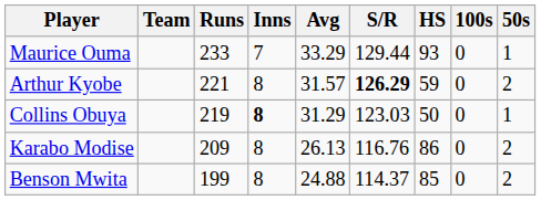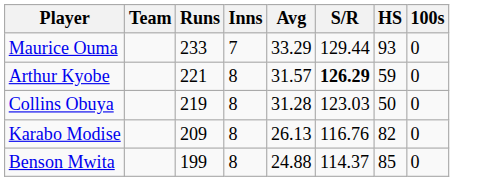- column: 50s | 1 | 2 | 1 | 2 | 2
Collins Obuya | Inns: bold -> normal
Collins Obuya | Avg: 31.29 -> 31.28
Karabo Modise | HS: 86 -> 82
